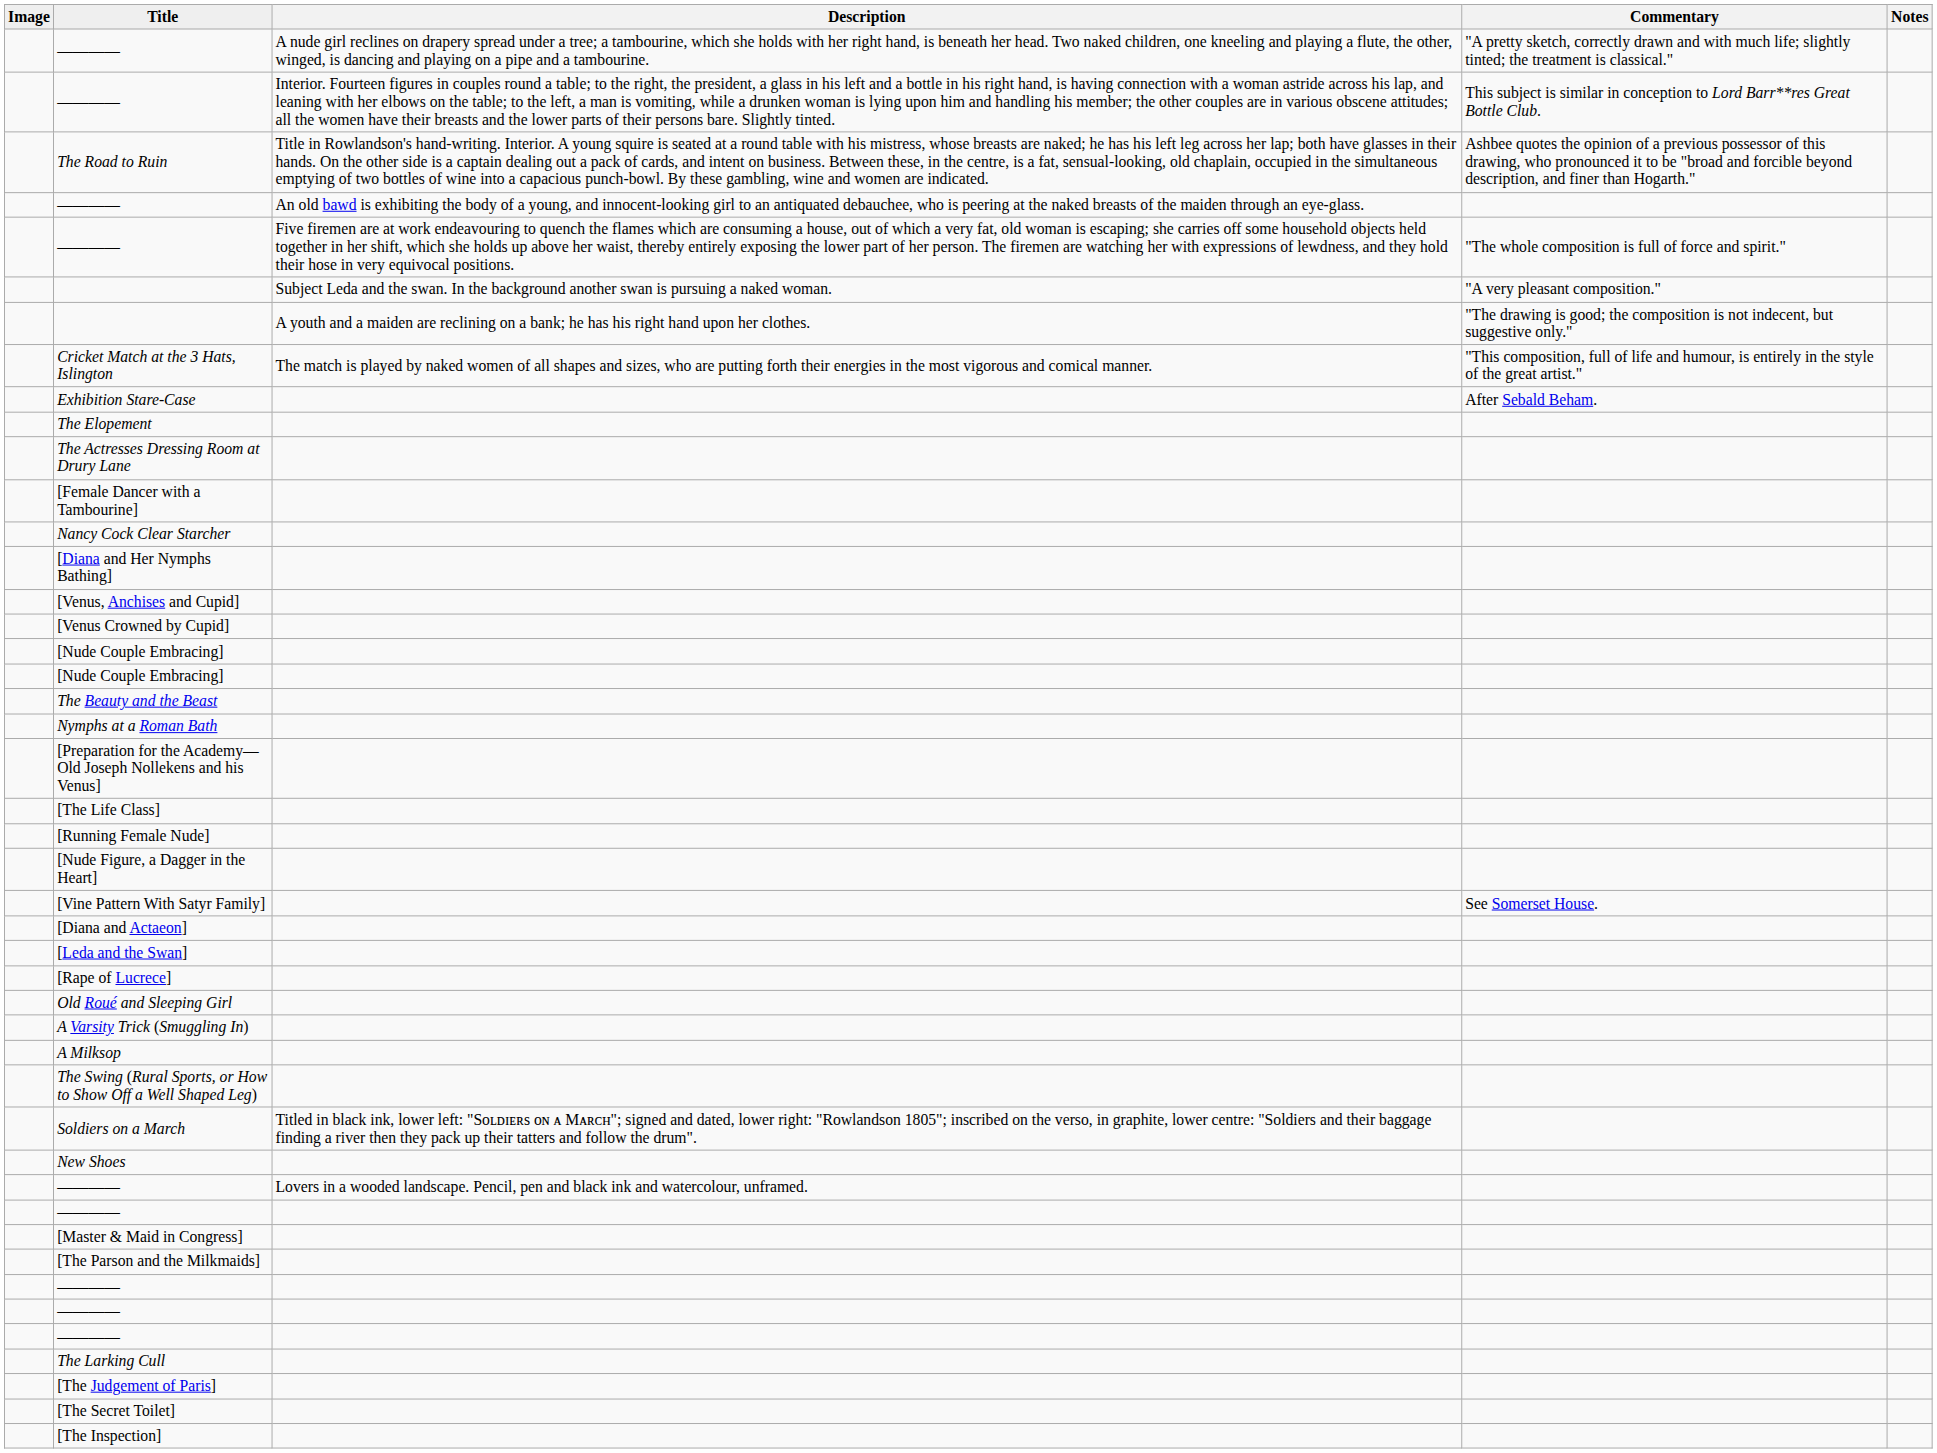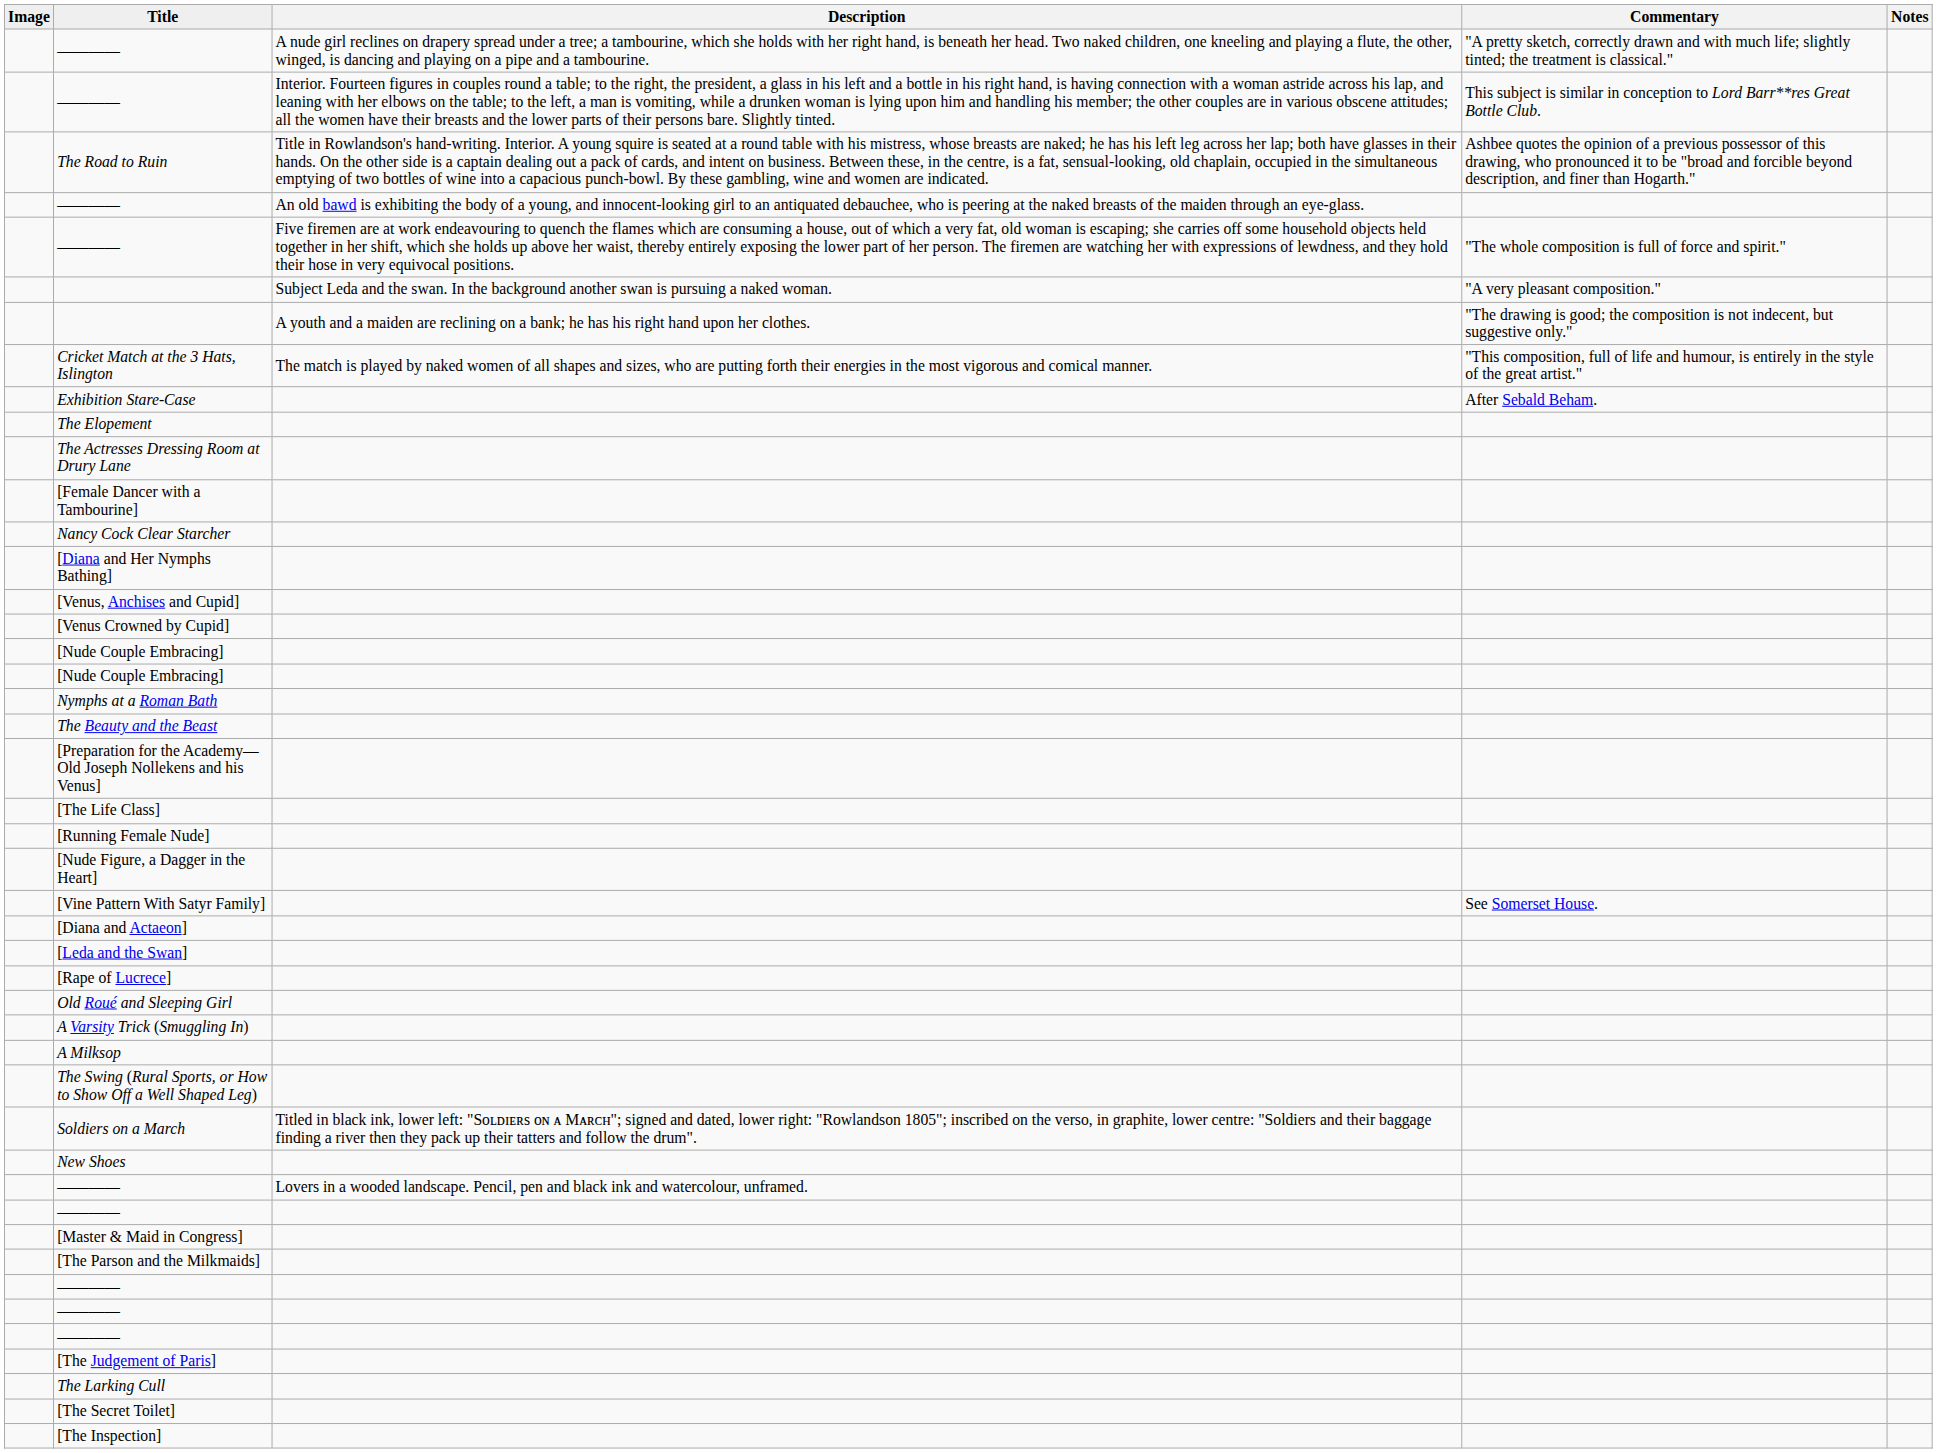rows swapped: The Beauty and the Beast <-> Nymphs at a Roman Bath
rows swapped: The Larking Cull <-> [The Judgement of Paris]
